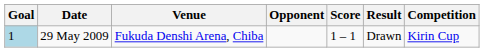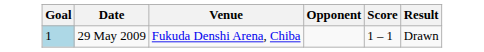- column: Competition | Kirin Cup
